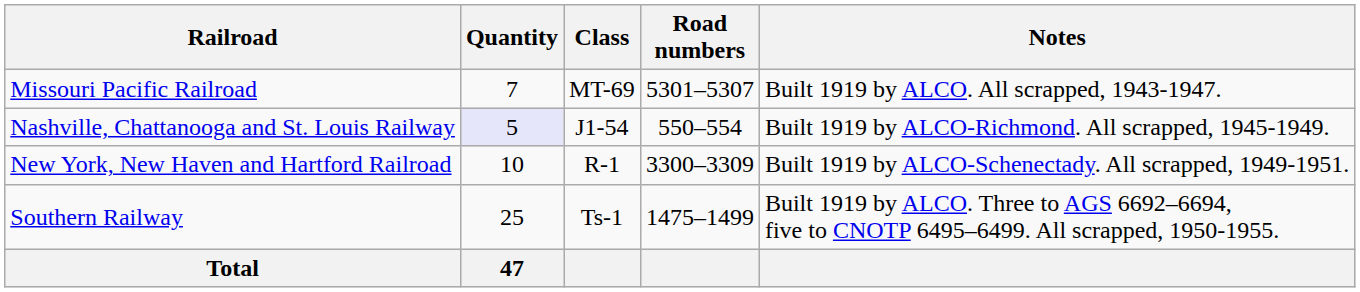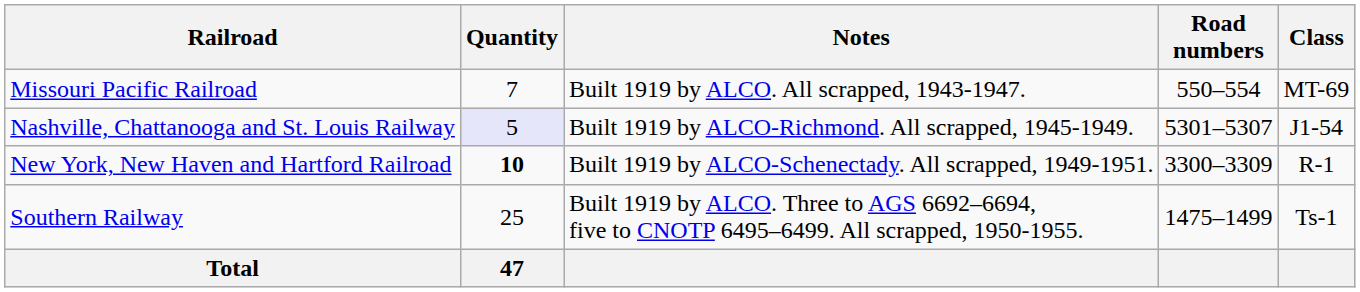columns swapped: Class <-> Notes
Missouri Pacific Railroad | Road numbers: 5301–5307 -> 550–554
Nashville, Chattanooga and St. Louis Railway | Road numbers: 550–554 -> 5301–5307
New York, New Haven and Hartford Railroad | Quantity: normal -> bold
